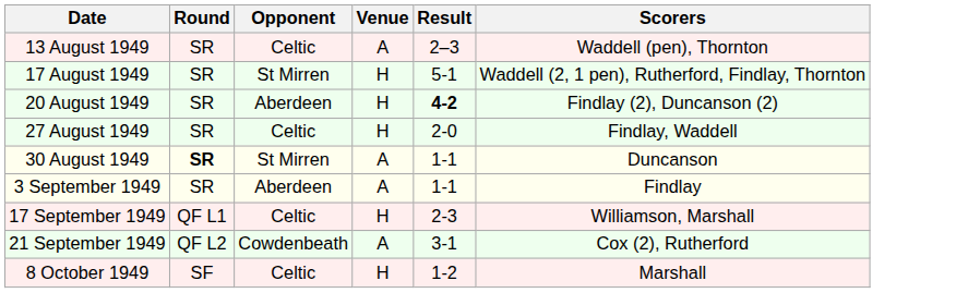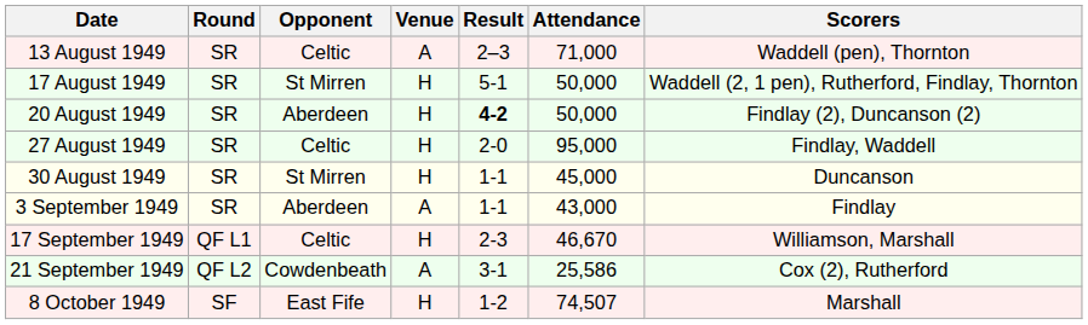+ column: Attendance | 71,000 | 50,000 | 50,000 | 95,000 | 45,000 | 43,000 | 46,670 | 25,586 | 74,507
30 August 1949 | Round: bold -> normal
30 August 1949 | Venue: A -> H
8 October 1949 | Opponent: Celtic -> East Fife
